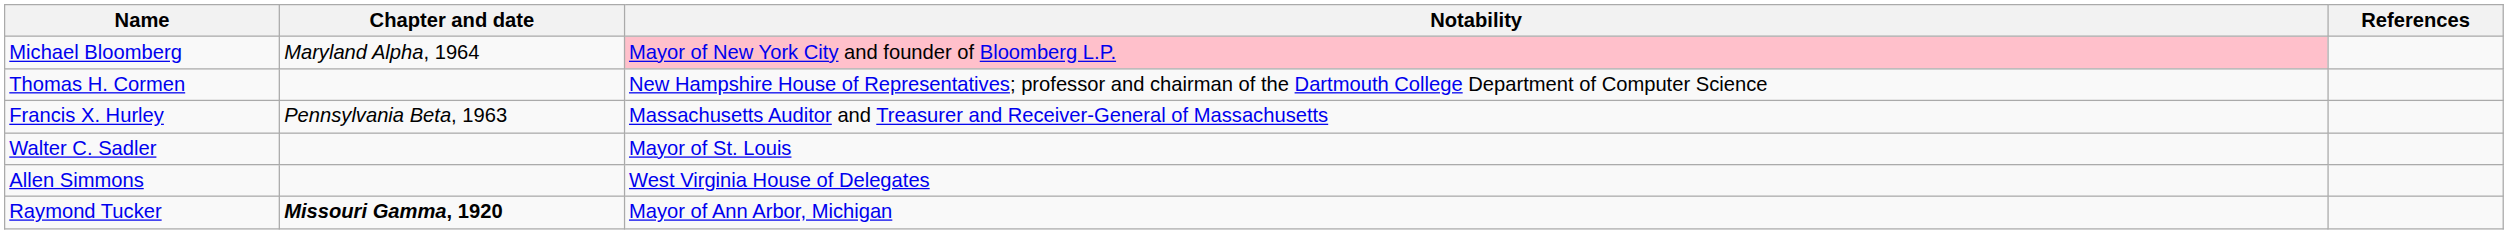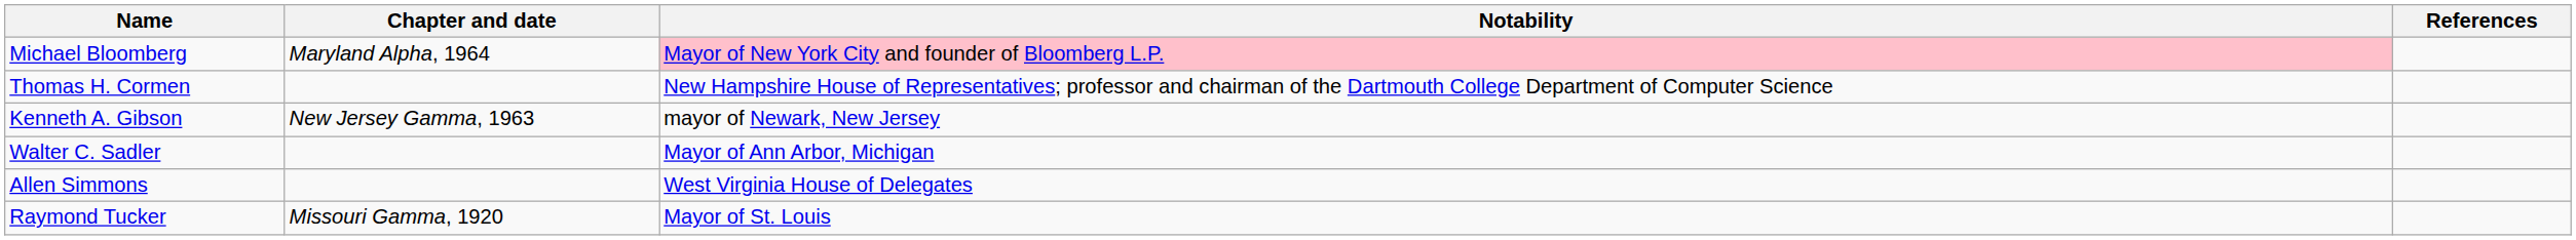+ row: Kenneth A. Gibson | New Jersey Gamma, 1963 | mayor of Newark, New Jersey
- row: Francis X. Hurley | Pennsylvania Beta, 1963 | Massachusetts Auditor and Treasurer and Receiver-General of Massachusetts
Walter C. Sadler | Notability: Mayor of St. Louis -> Mayor of Ann Arbor, Michigan
Raymond Tucker | Chapter and date: bold -> normal
Raymond Tucker | Notability: Mayor of Ann Arbor, Michigan -> Mayor of St. Louis
